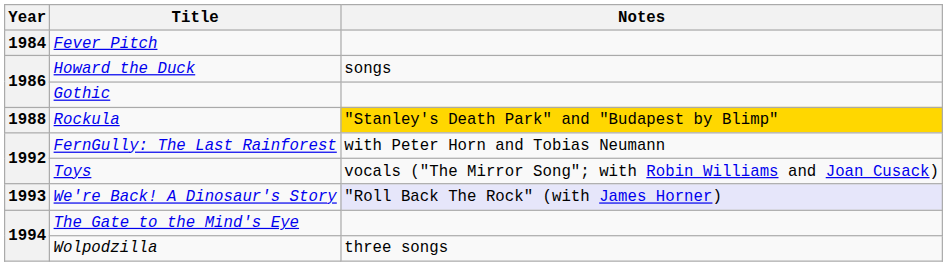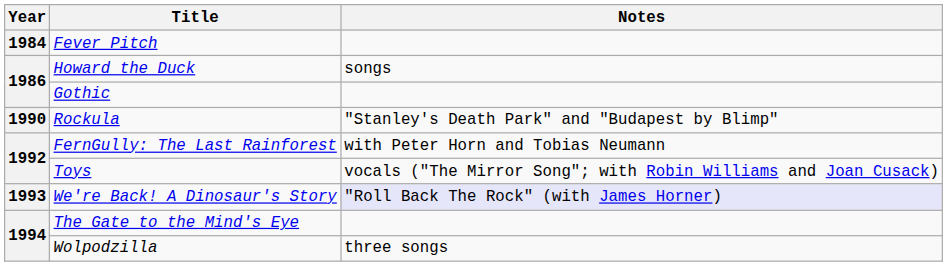Rockula | Year: 1988 -> 1990
Rockula | Notes: gold background -> no background
